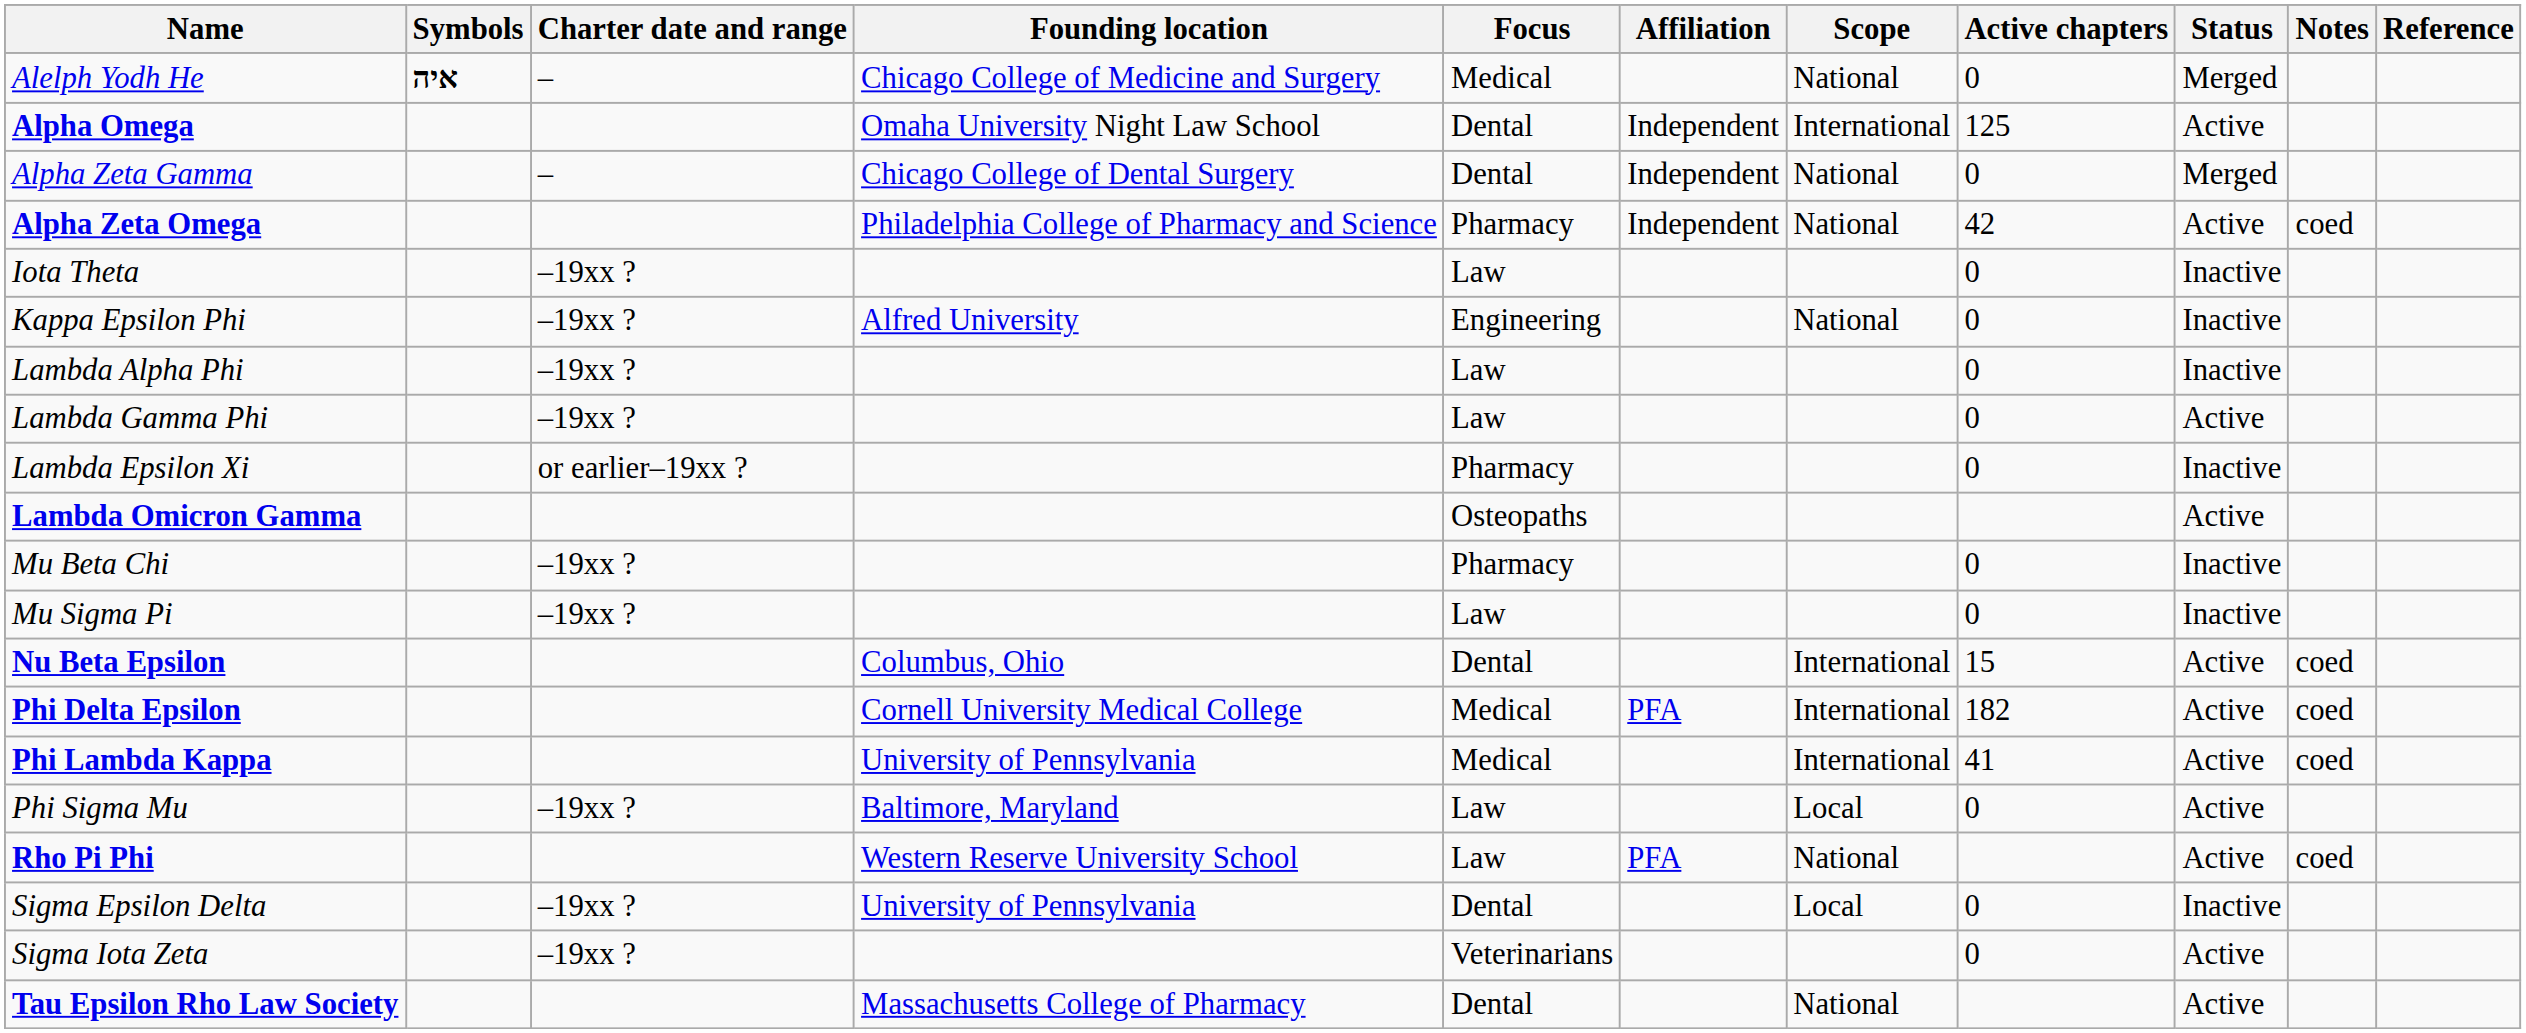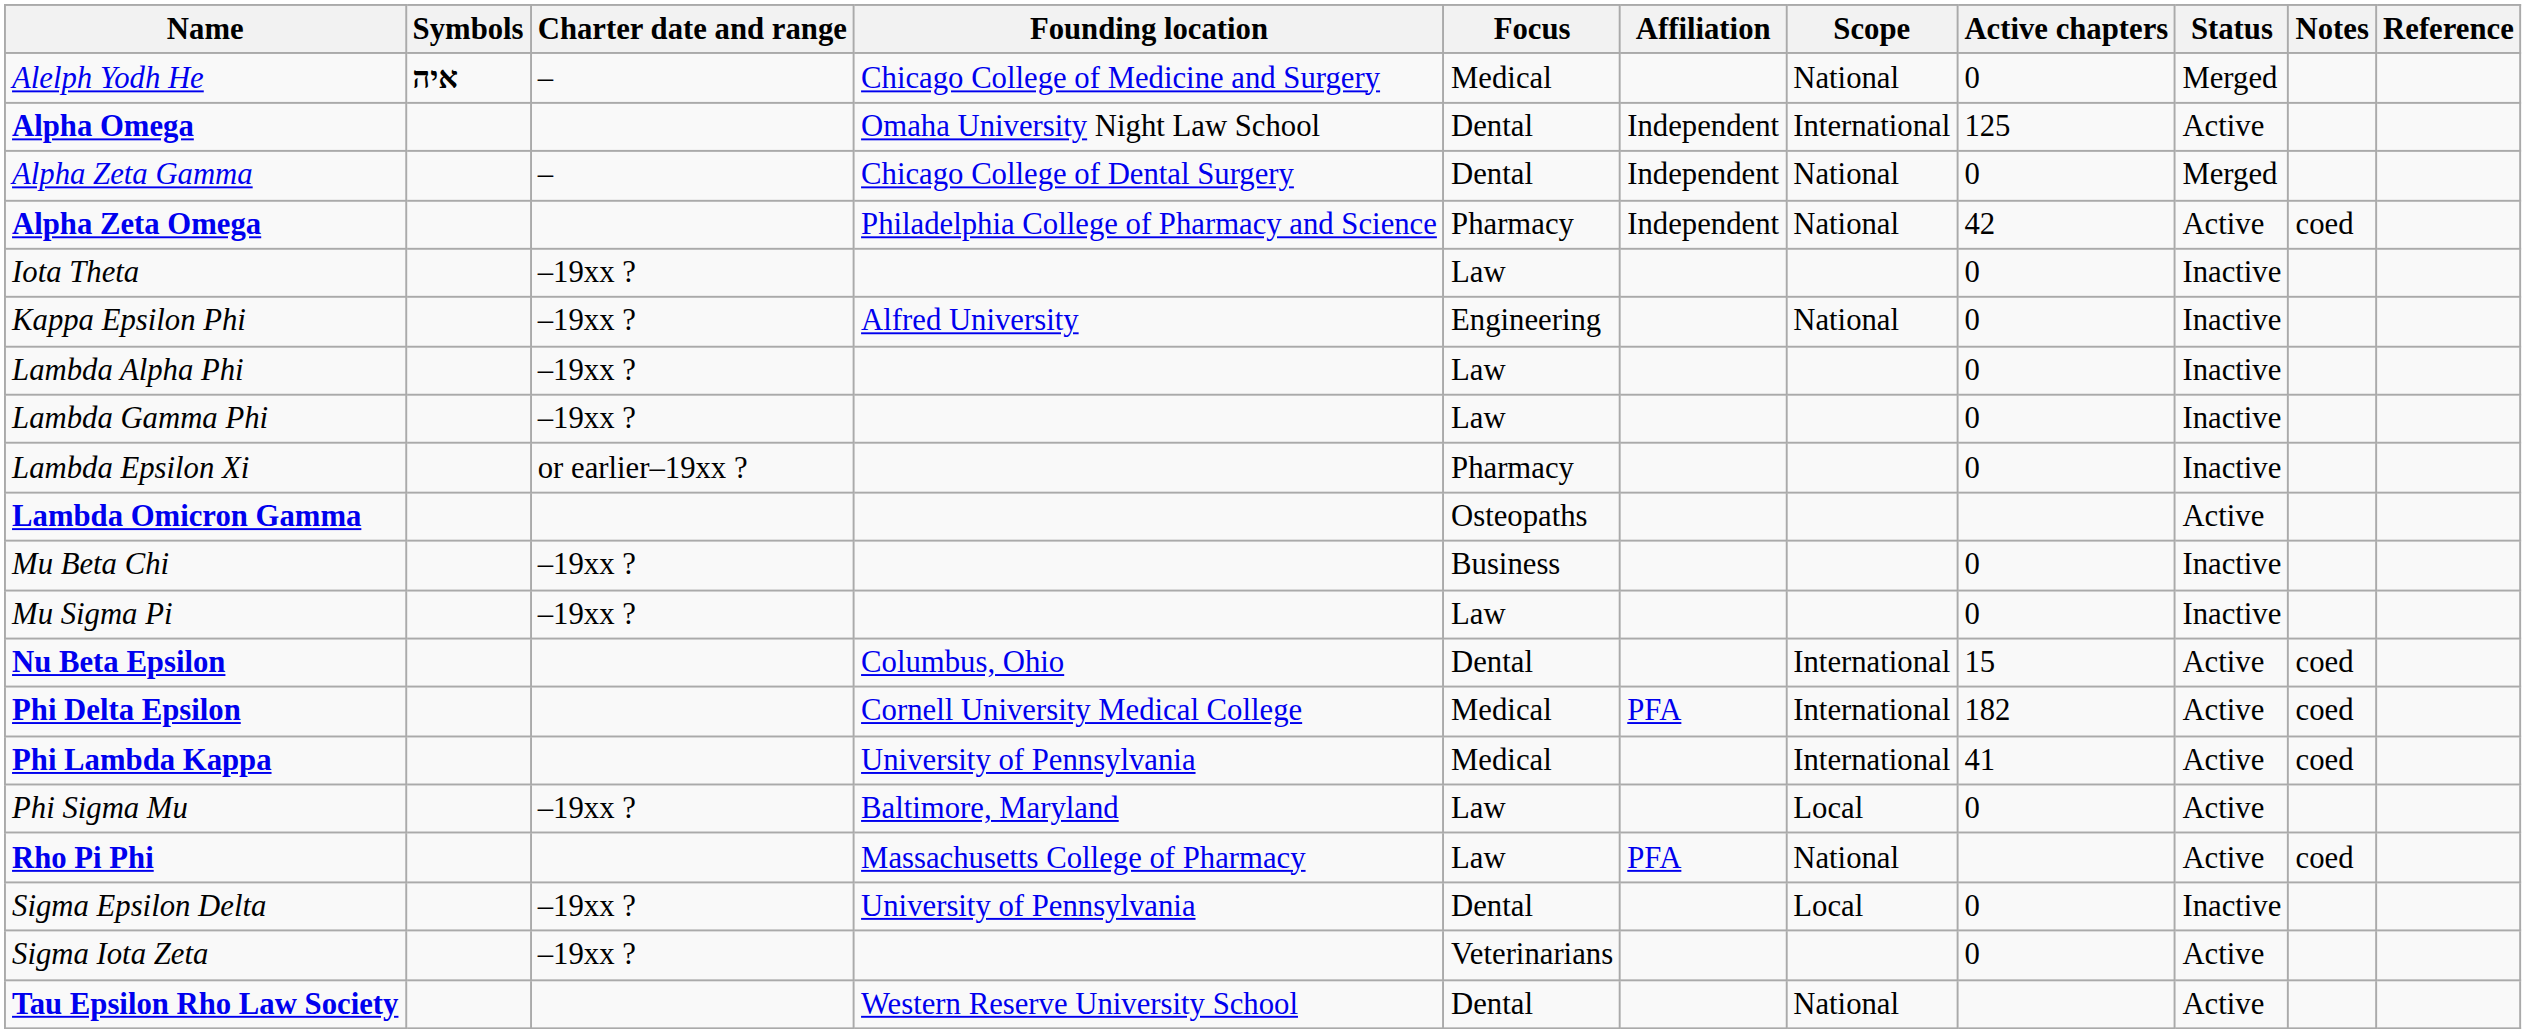Lambda Gamma Phi | Status: Active -> Inactive
Mu Beta Chi | Focus: Pharmacy -> Business
Rho Pi Phi | Founding location: Western Reserve University School -> Massachusetts College of Pharmacy
Tau Epsilon Rho Law Society | Founding location: Massachusetts College of Pharmacy -> Western Reserve University School
